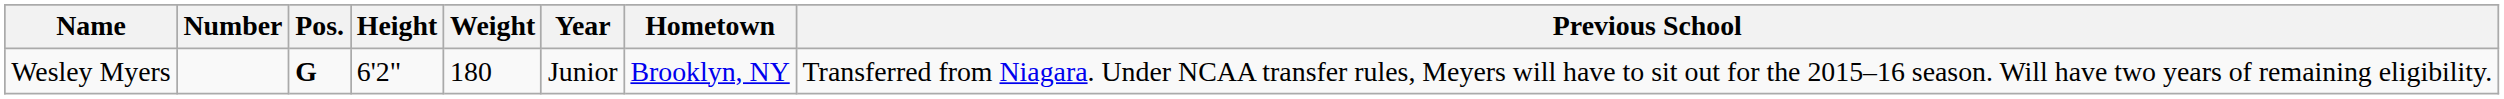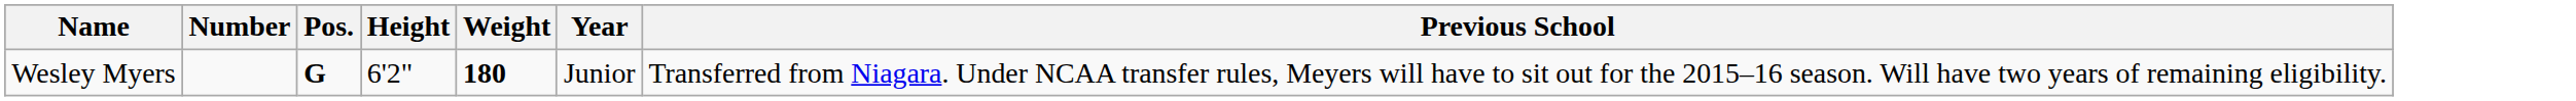- column: Hometown | Brooklyn, NY
Wesley Myers | Weight: normal -> bold
